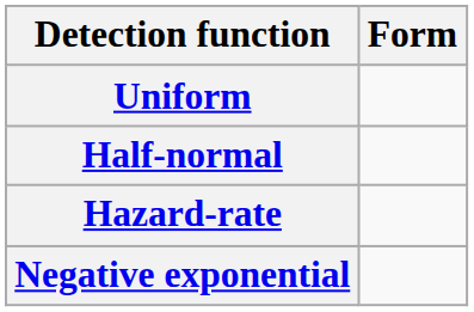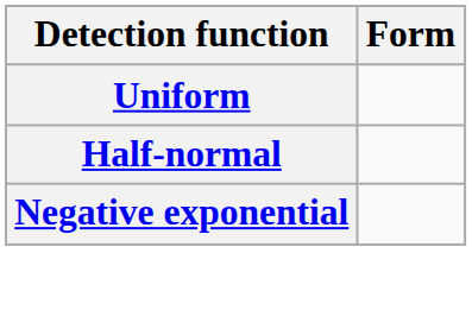- row: Hazard-rate
